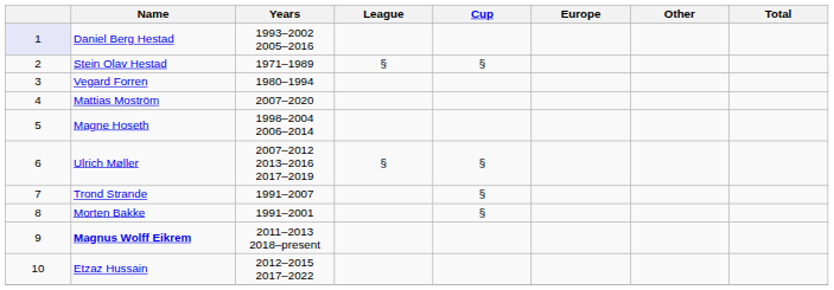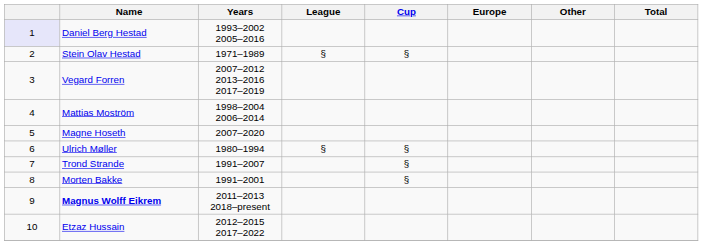Vegard Forren | Years: 1980–1994 -> 2007–2012 2013–2016 2017–2019
Mattias Moström | Years: 2007–2020 -> 1998–2004 2006–2014
Magne Hoseth | Years: 1998–2004 2006–2014 -> 2007–2020
Ulrich Møller | Years: 2007–2012 2013–2016 2017–2019 -> 1980–1994
